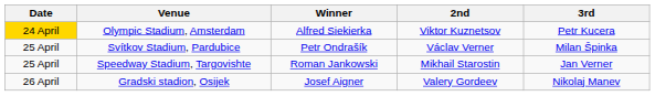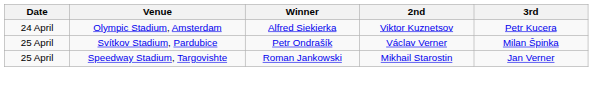Olympic Stadium, Amsterdam | Date: gold background -> no background
- row: 26 April | Gradski stadion, Osijek | Josef Aigner | Valery Gordeev | Nikolaj Manev
